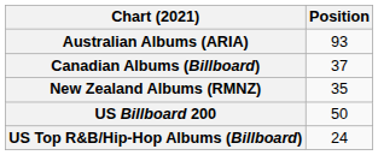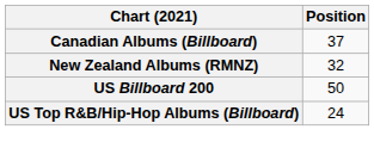- row: Australian Albums (ARIA) | 93
New Zealand Albums (RMNZ) | Position: 35 -> 32
